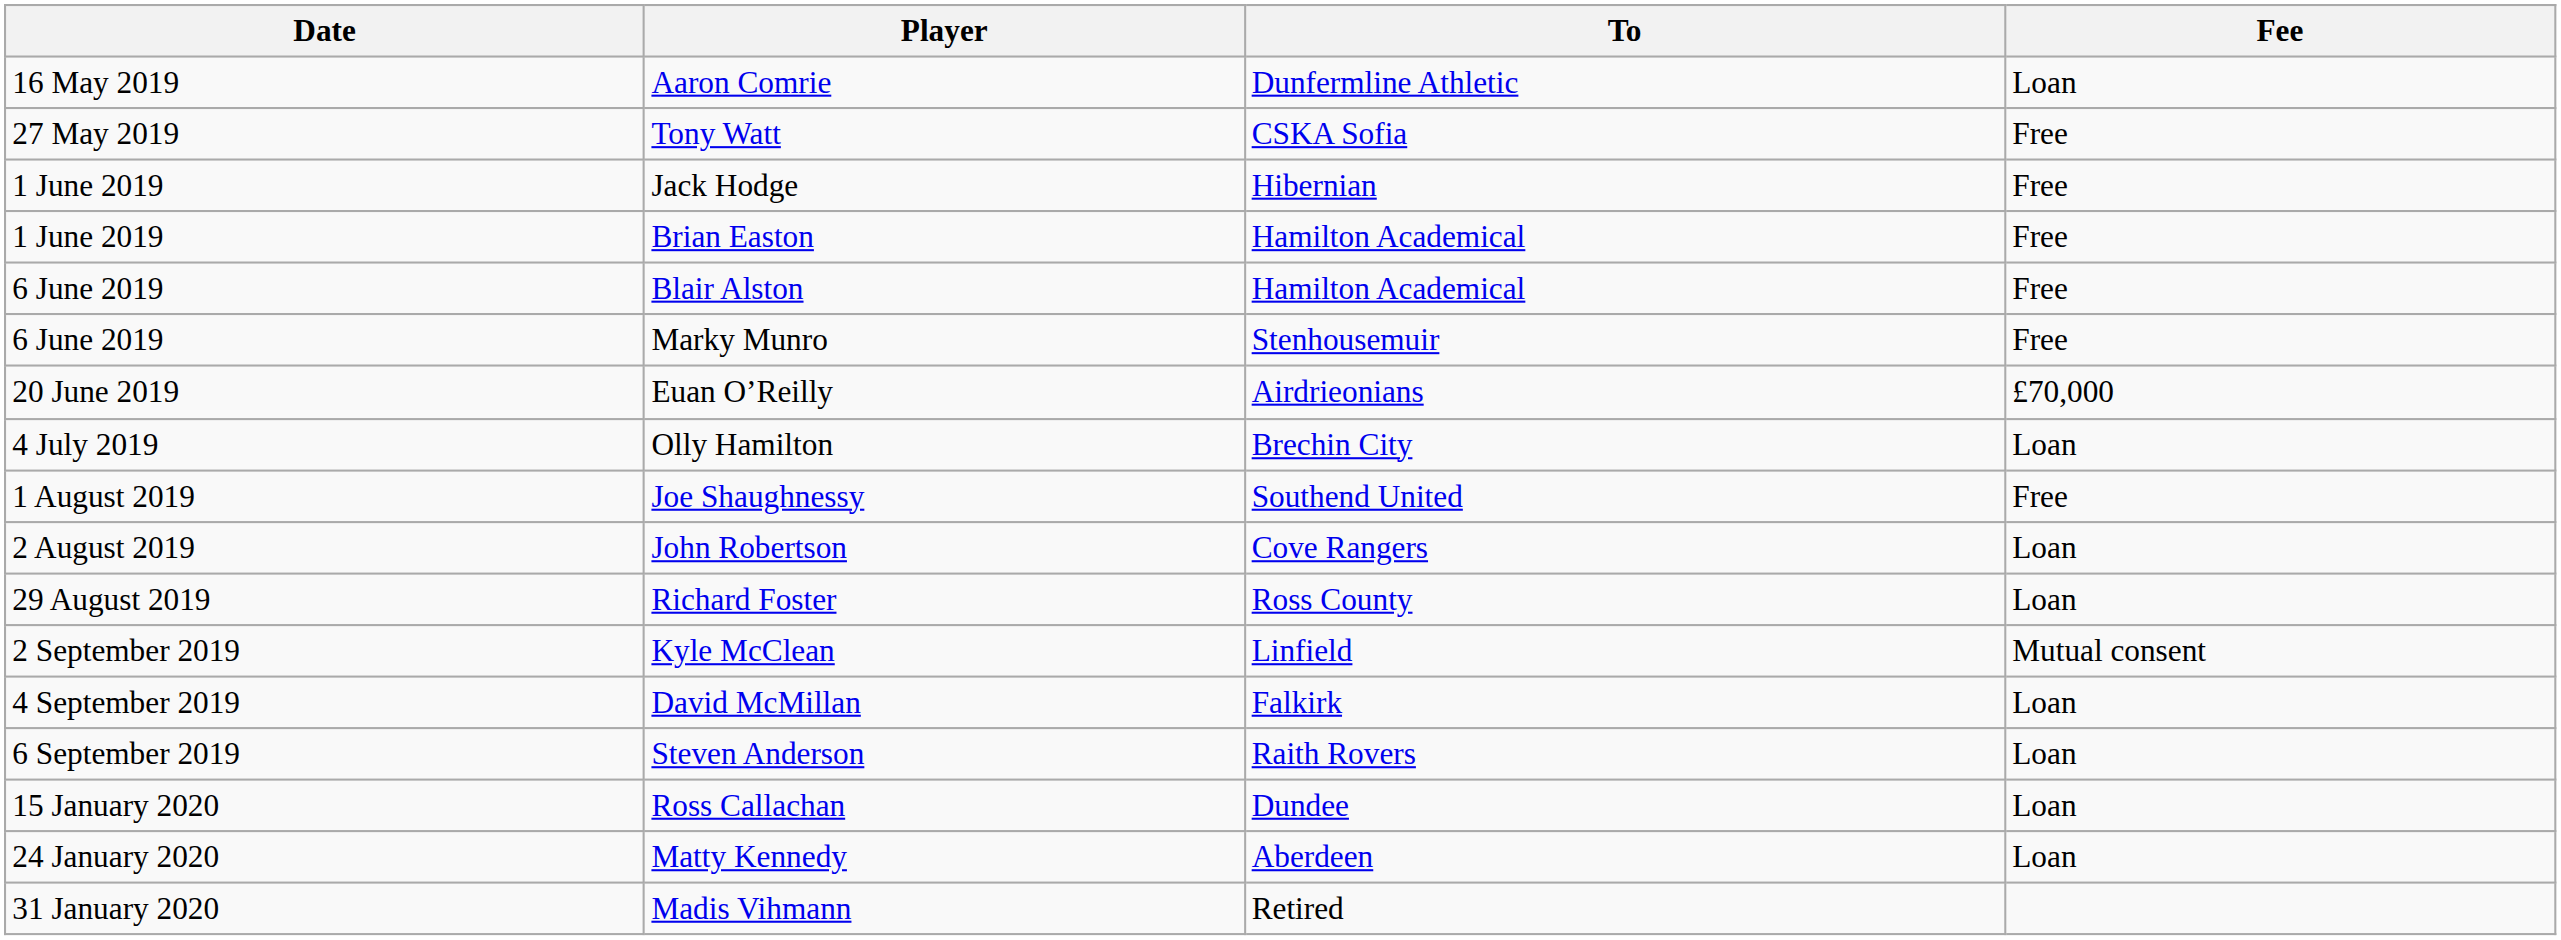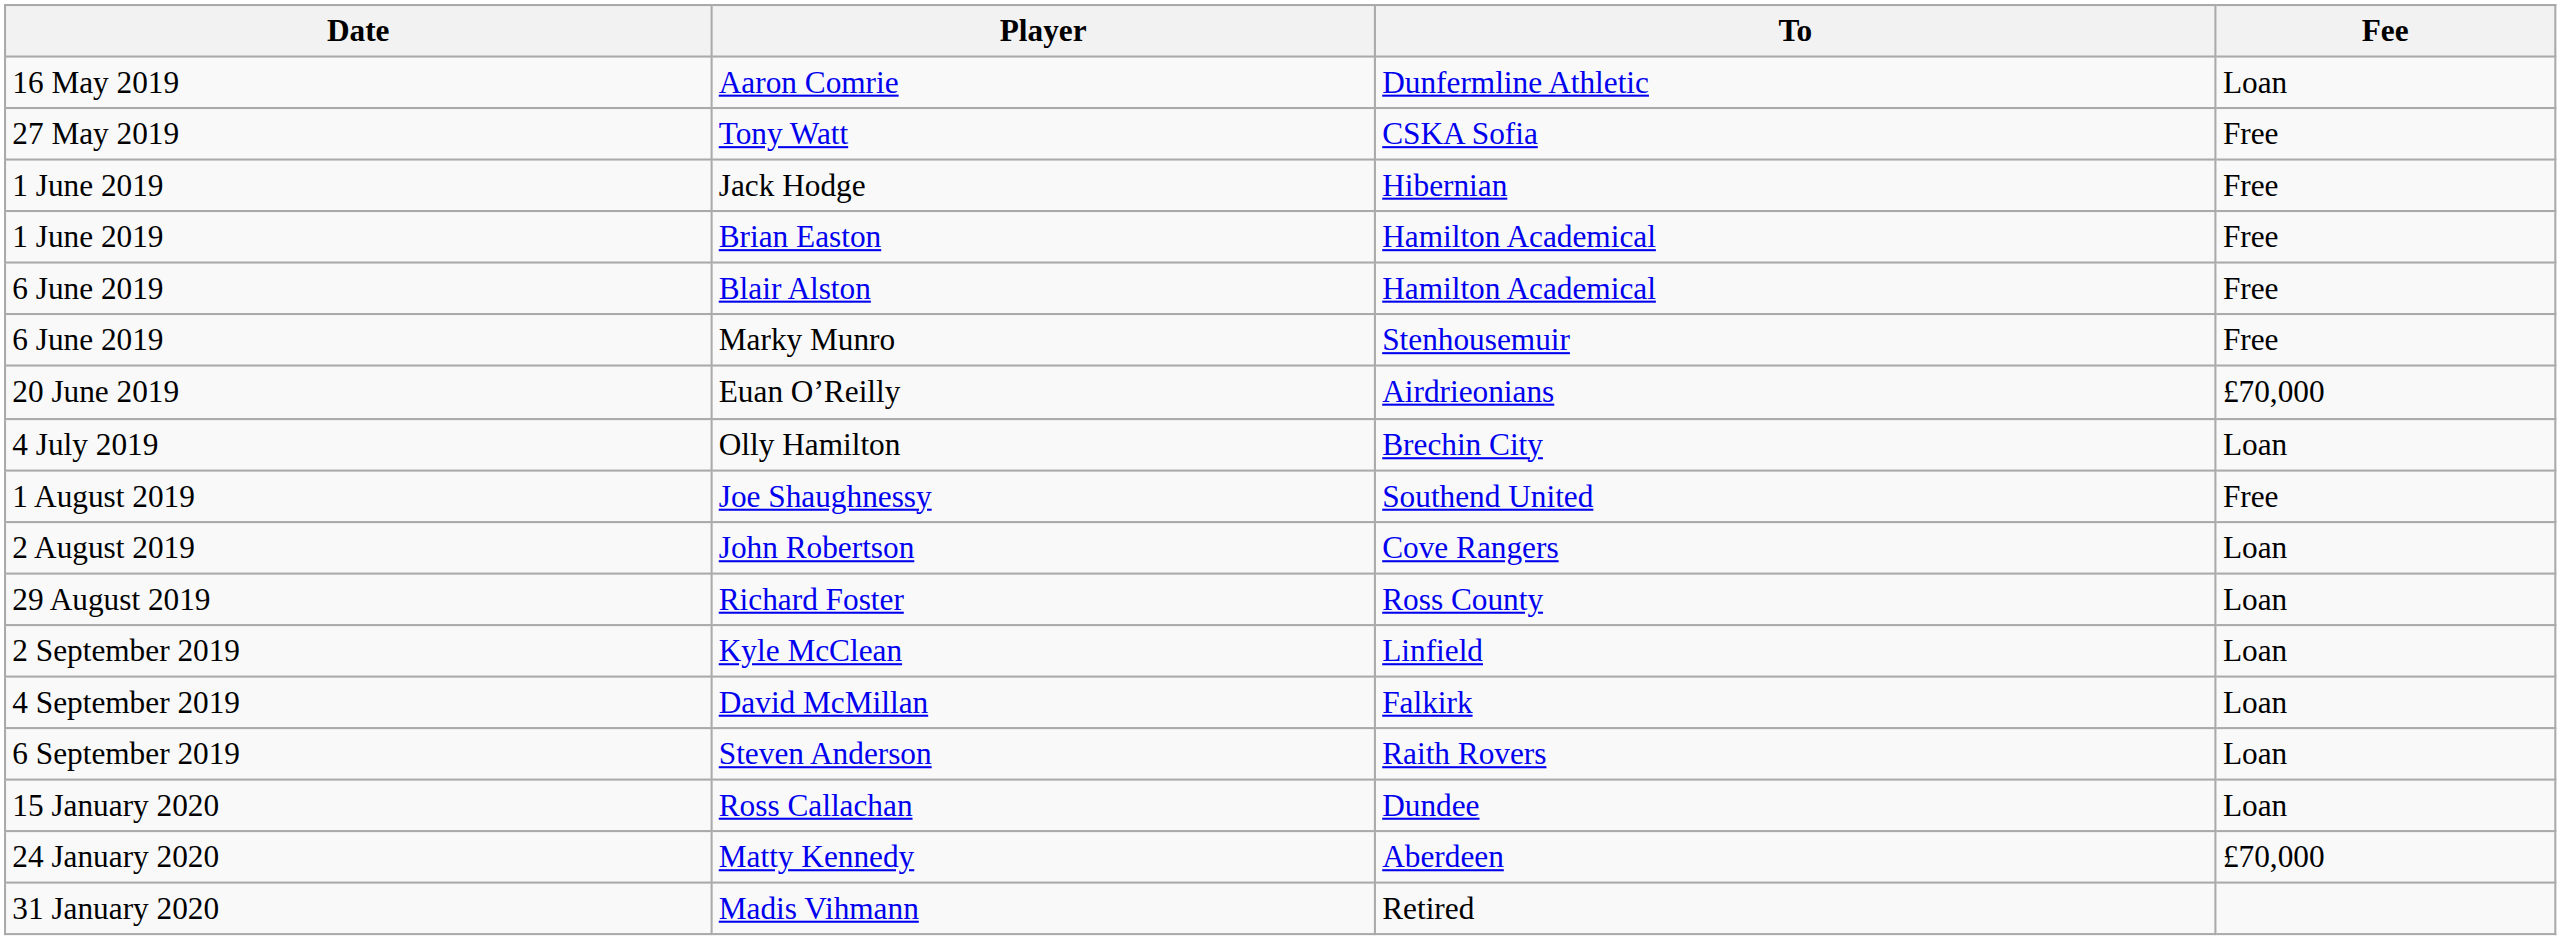Kyle McClean | Fee: Mutual consent -> Loan
Matty Kennedy | Fee: Loan -> £70,000
